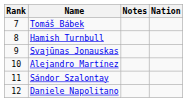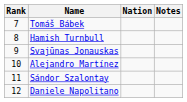columns swapped: Nation <-> Notes
